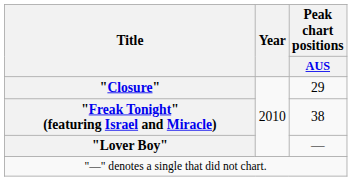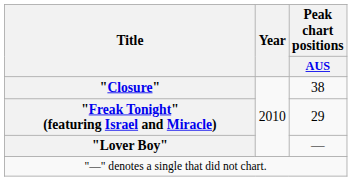"Closure" | Peak chart positions / AUS: 29 -> 38
"Freak Tonight" (featuring Israel and Miracle) | Peak chart positions / AUS: 38 -> 29
